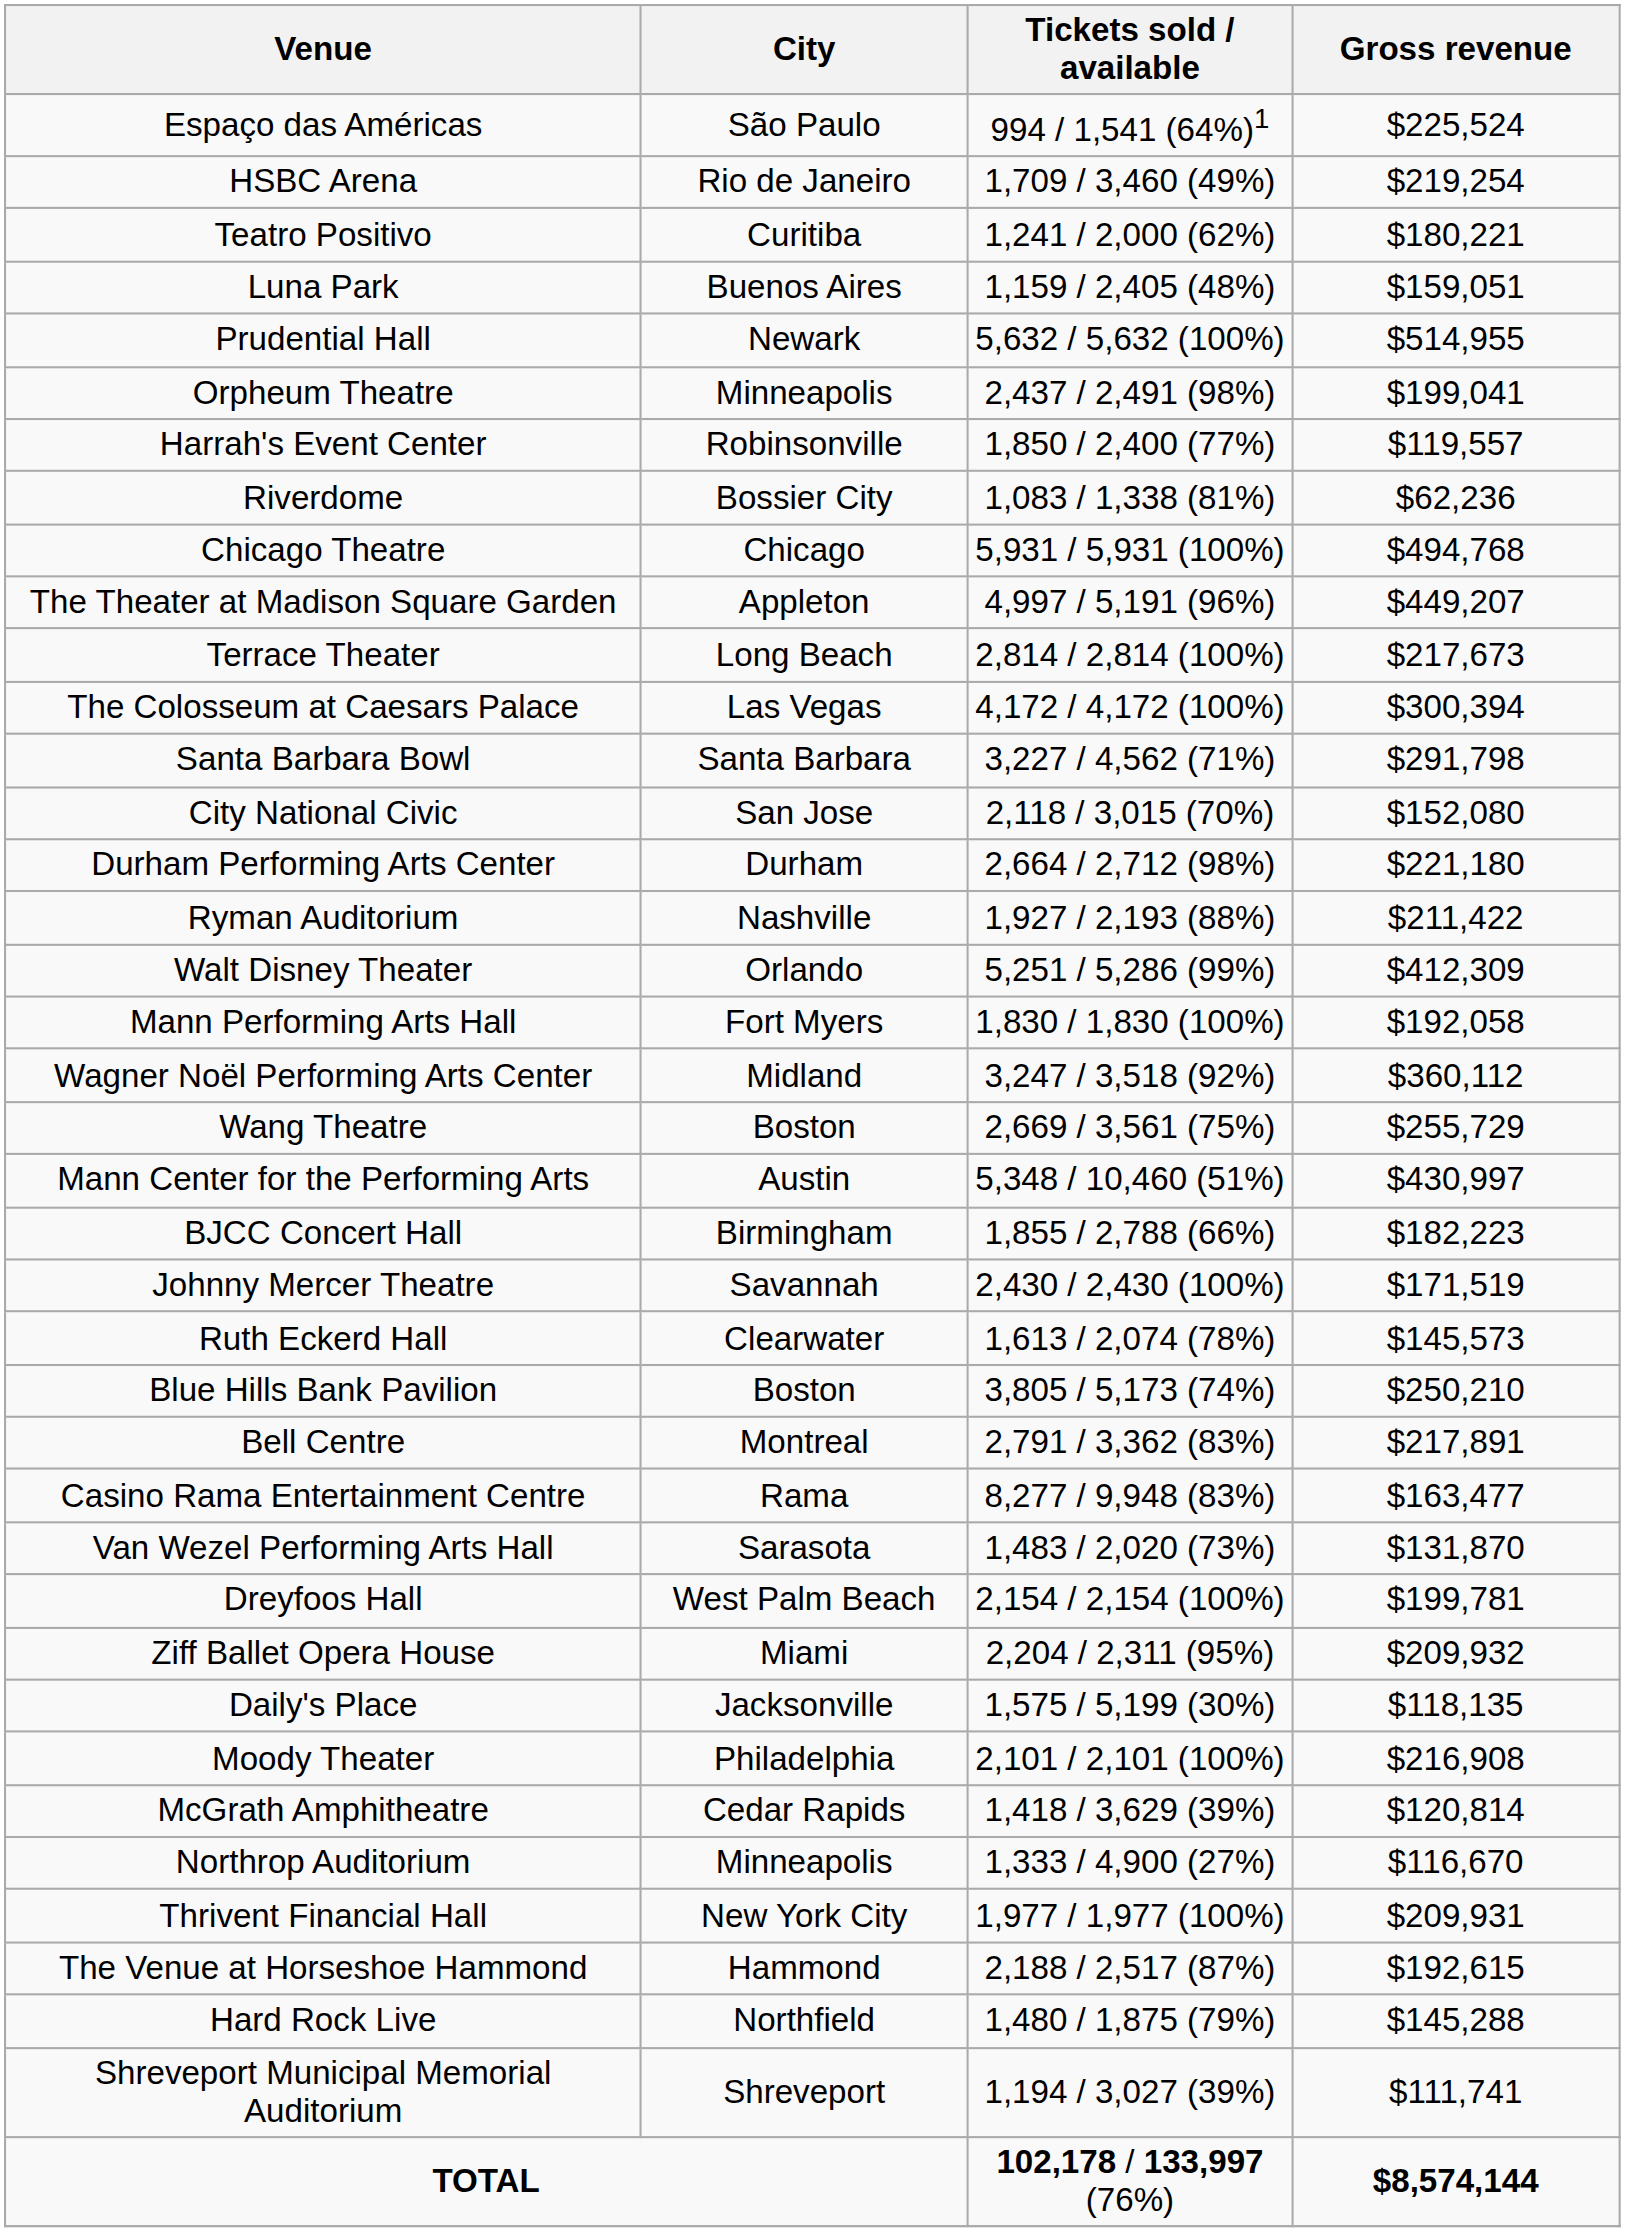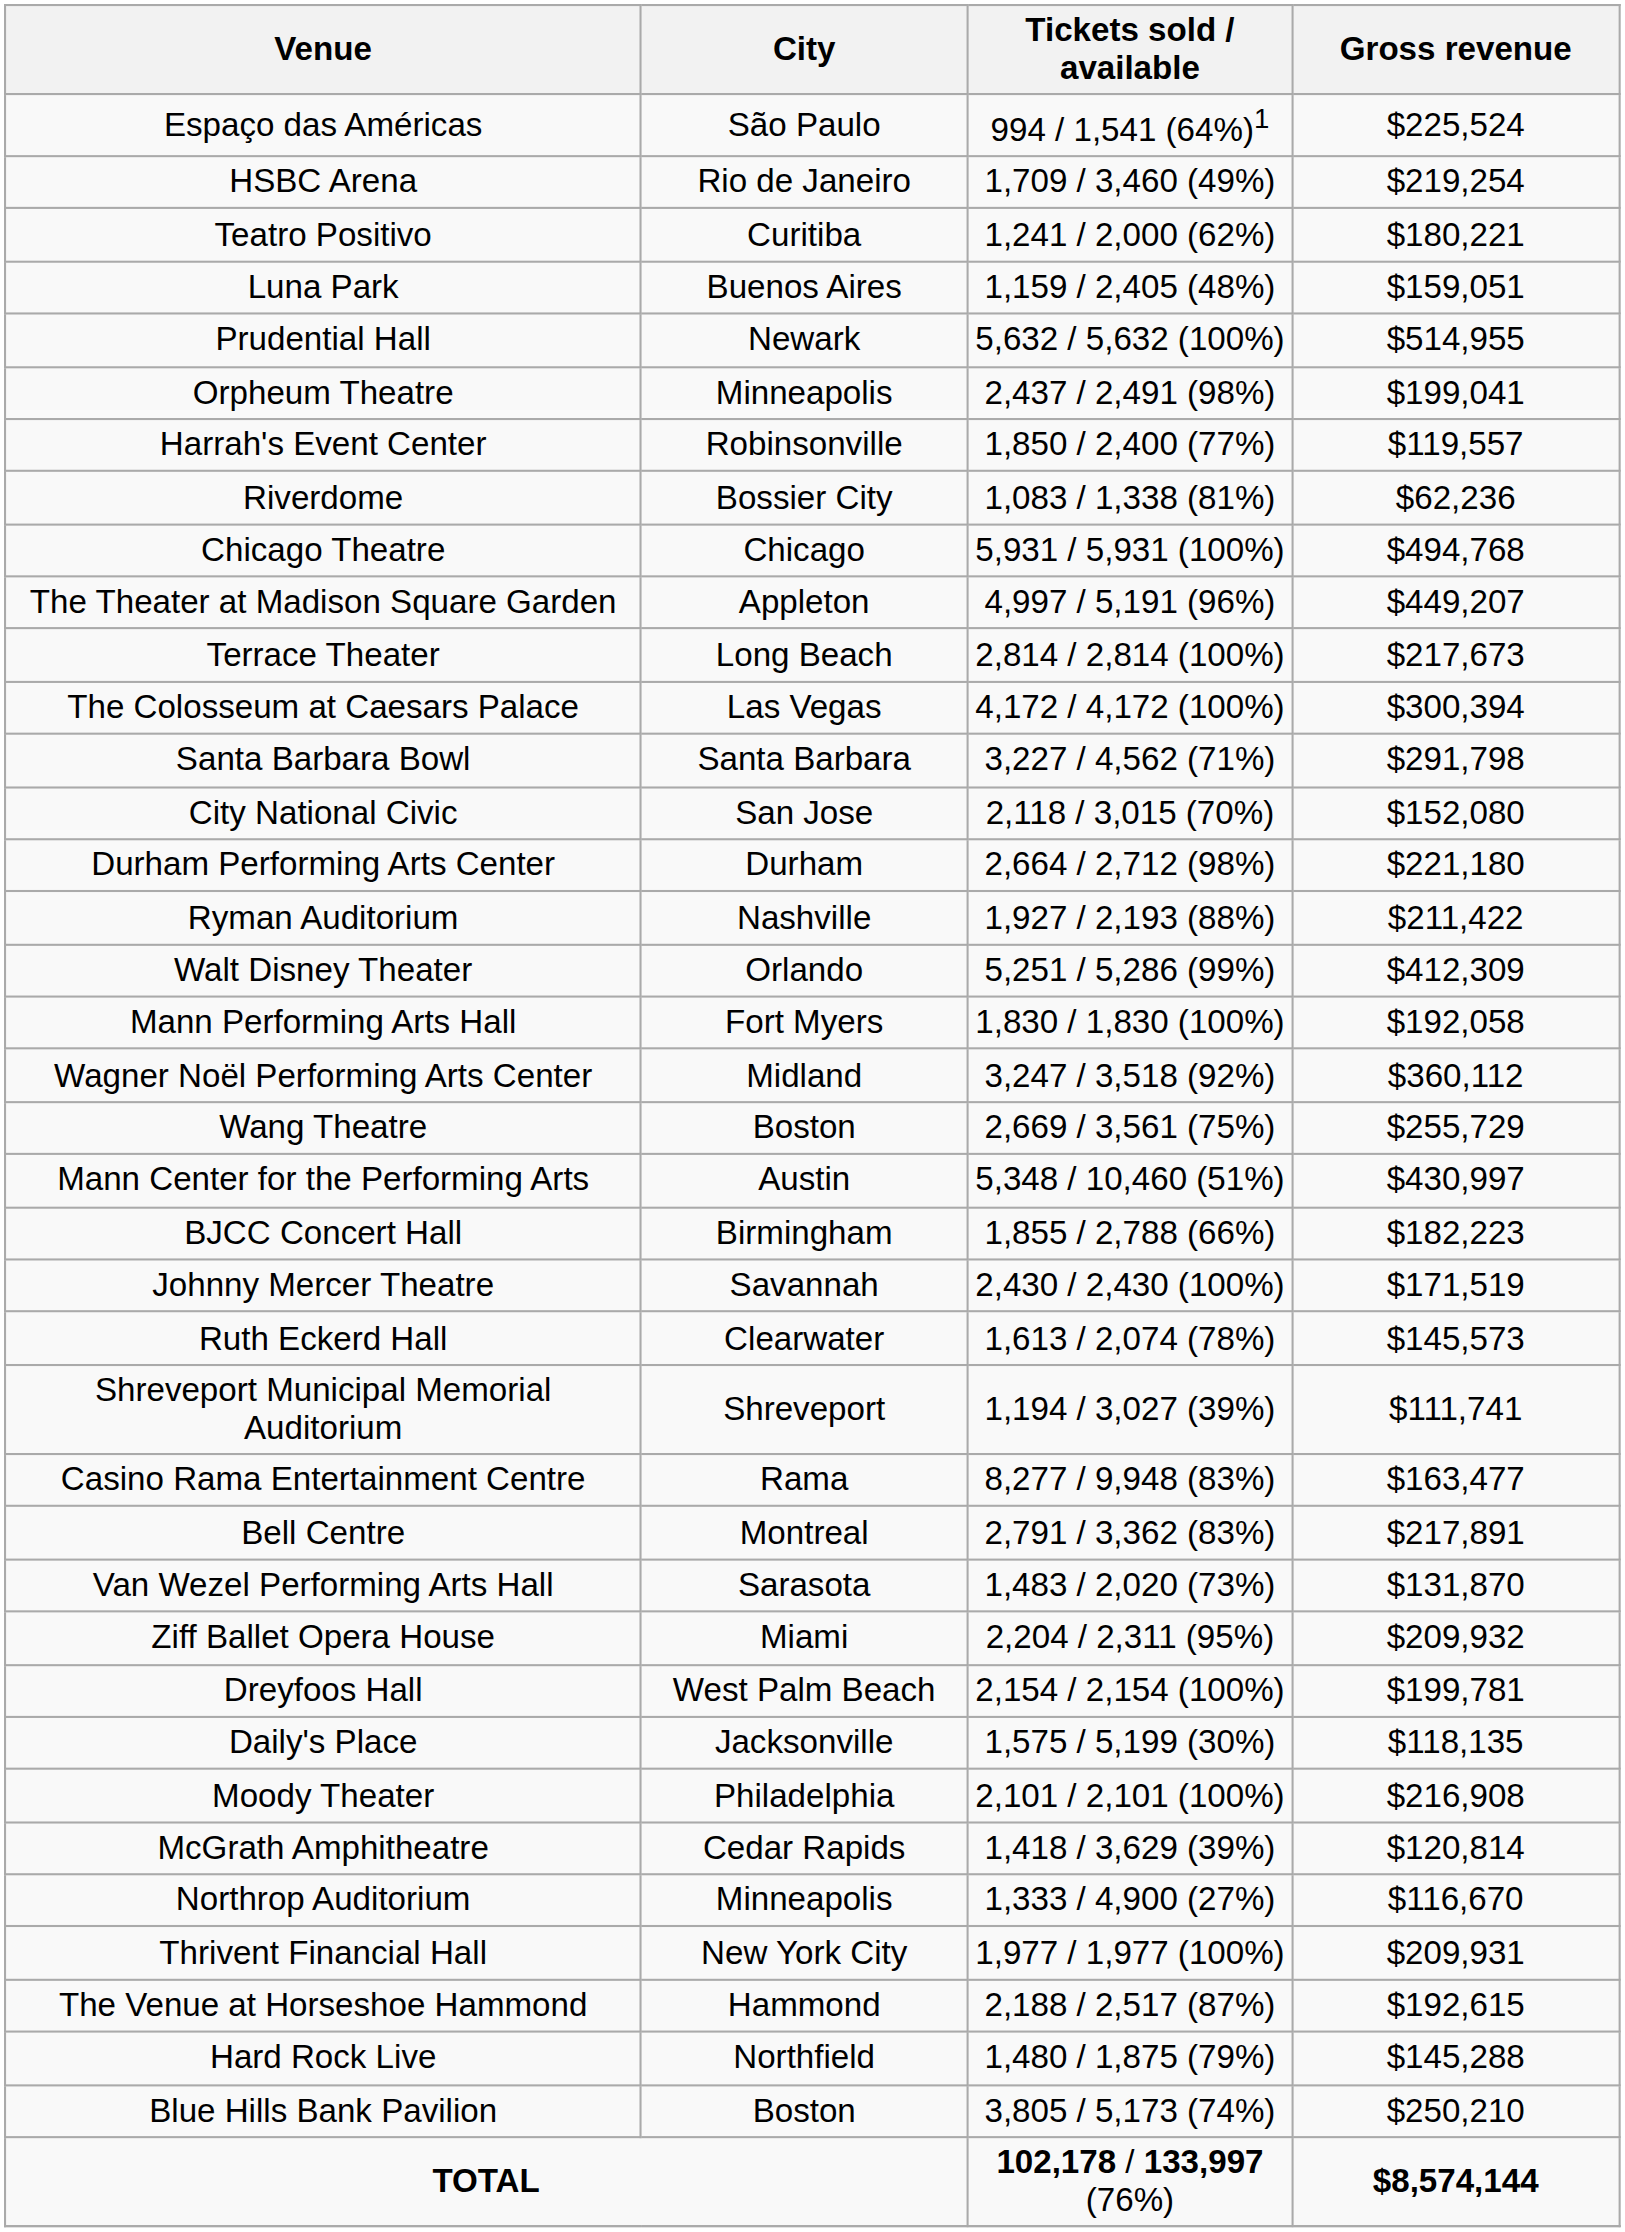rows swapped: Shreveport Municipal Memorial Auditorium <-> Blue Hills Bank Pavilion
rows swapped: Bell Centre <-> Casino Rama Entertainment Centre
rows swapped: Dreyfoos Hall <-> Ziff Ballet Opera House
